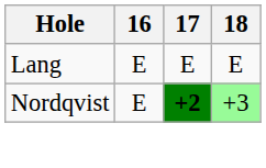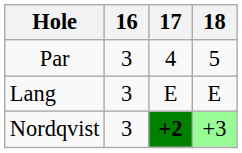+ row: Par | 3 | 4 | 5
Lang | 16: E -> 3
Nordqvist | 16: E -> 3
